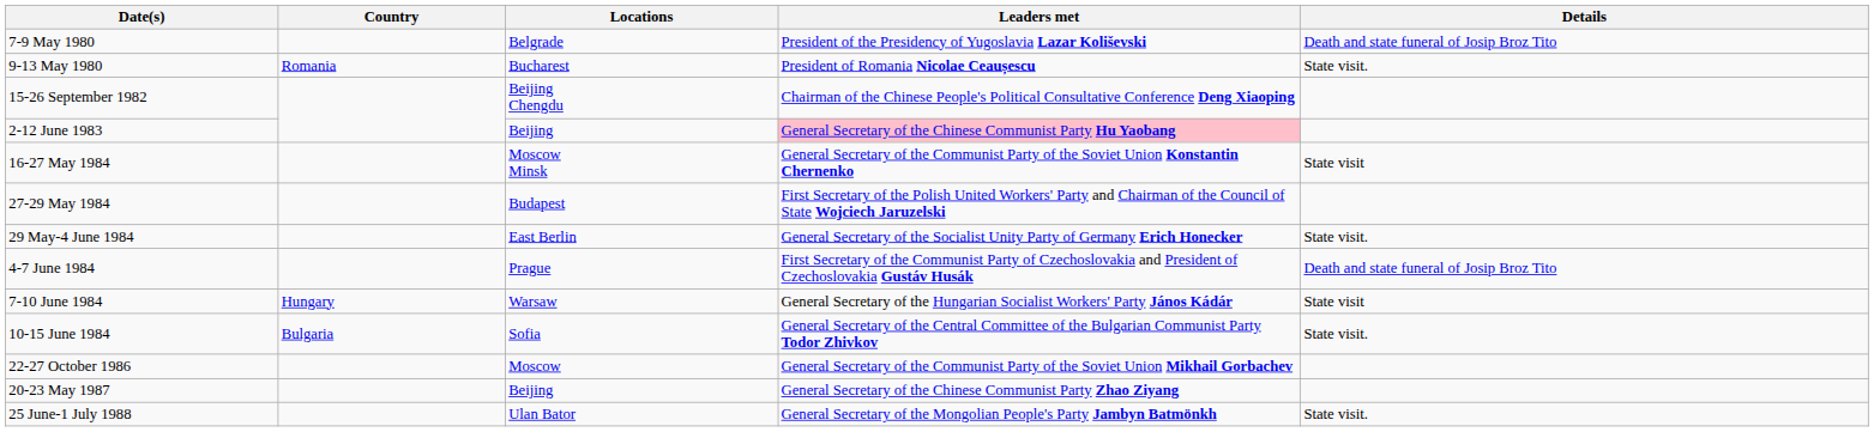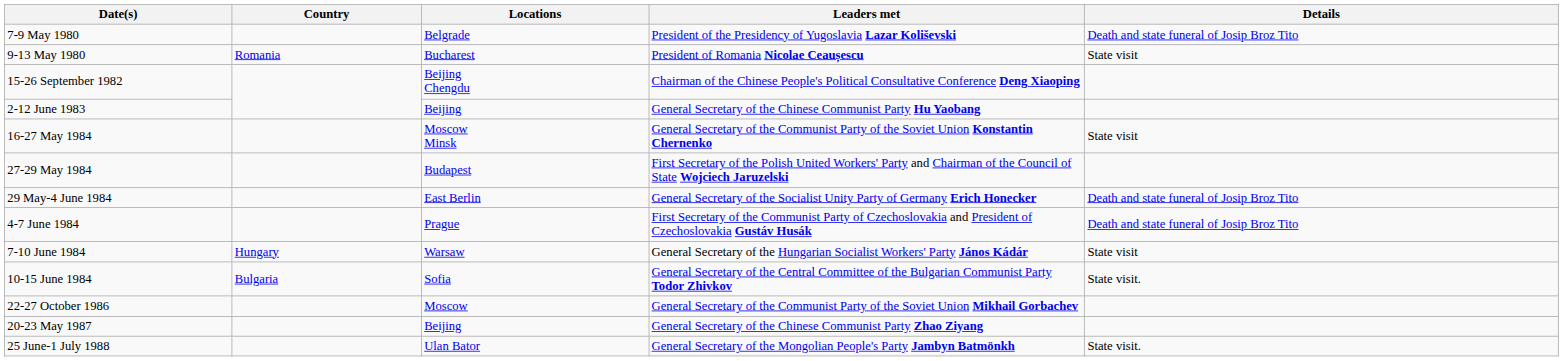9-13 May 1980 | Details: State visit. -> State visit
2-12 June 1983 | Leaders met: pink background -> no background
29 May-4 June 1984 | Details: State visit. -> Death and state funeral of Josip Broz Tito
